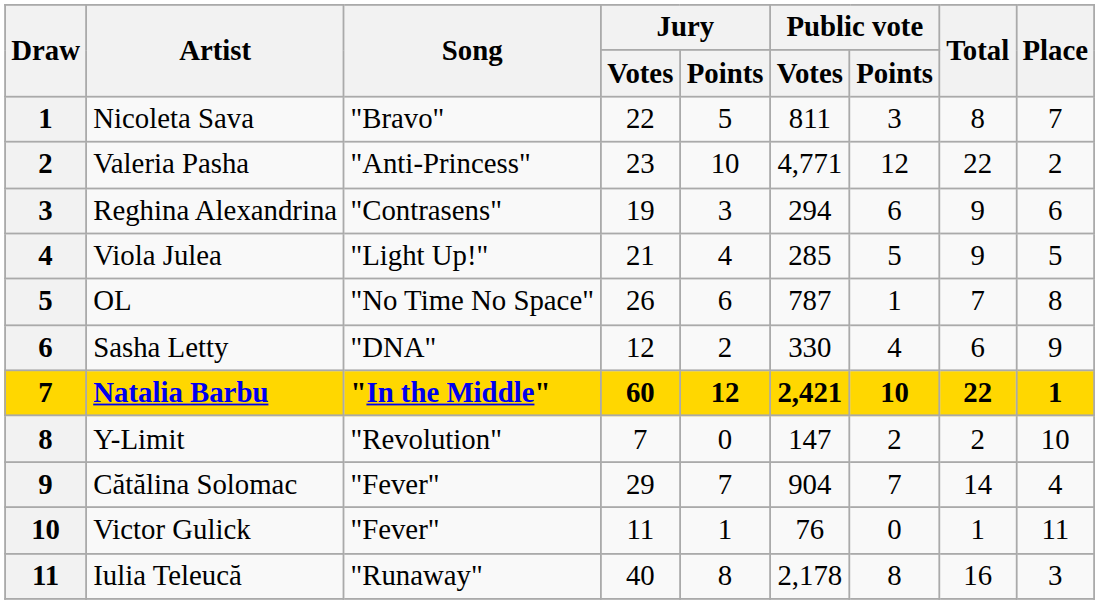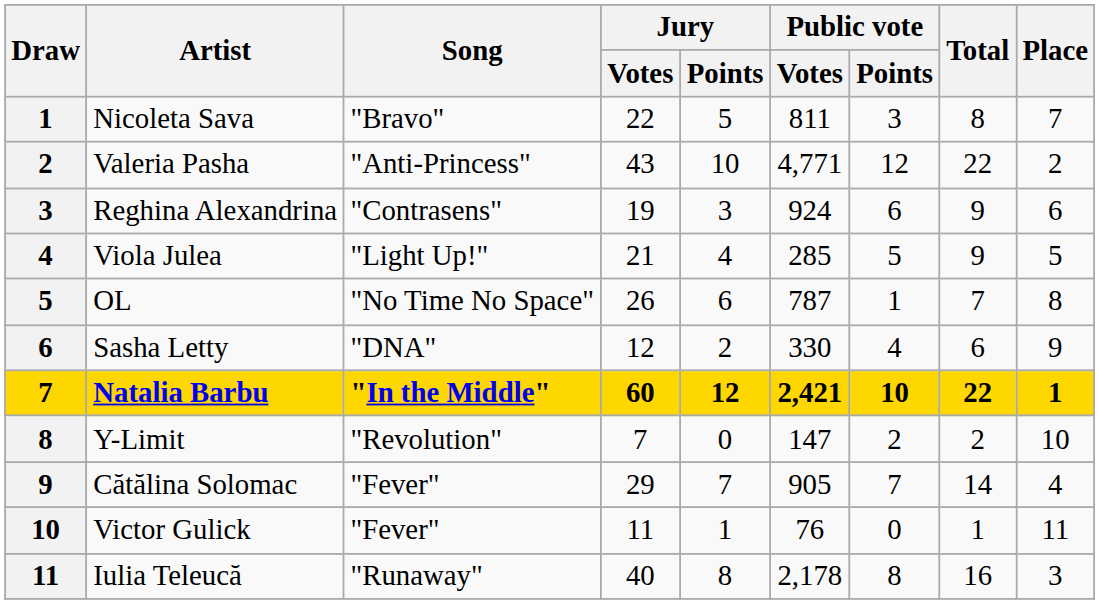Valeria Pasha | Jury / Votes: 23 -> 43
Reghina Alexandrina | Public vote / Votes: 294 -> 924
Cătălina Solomac | Public vote / Votes: 904 -> 905
